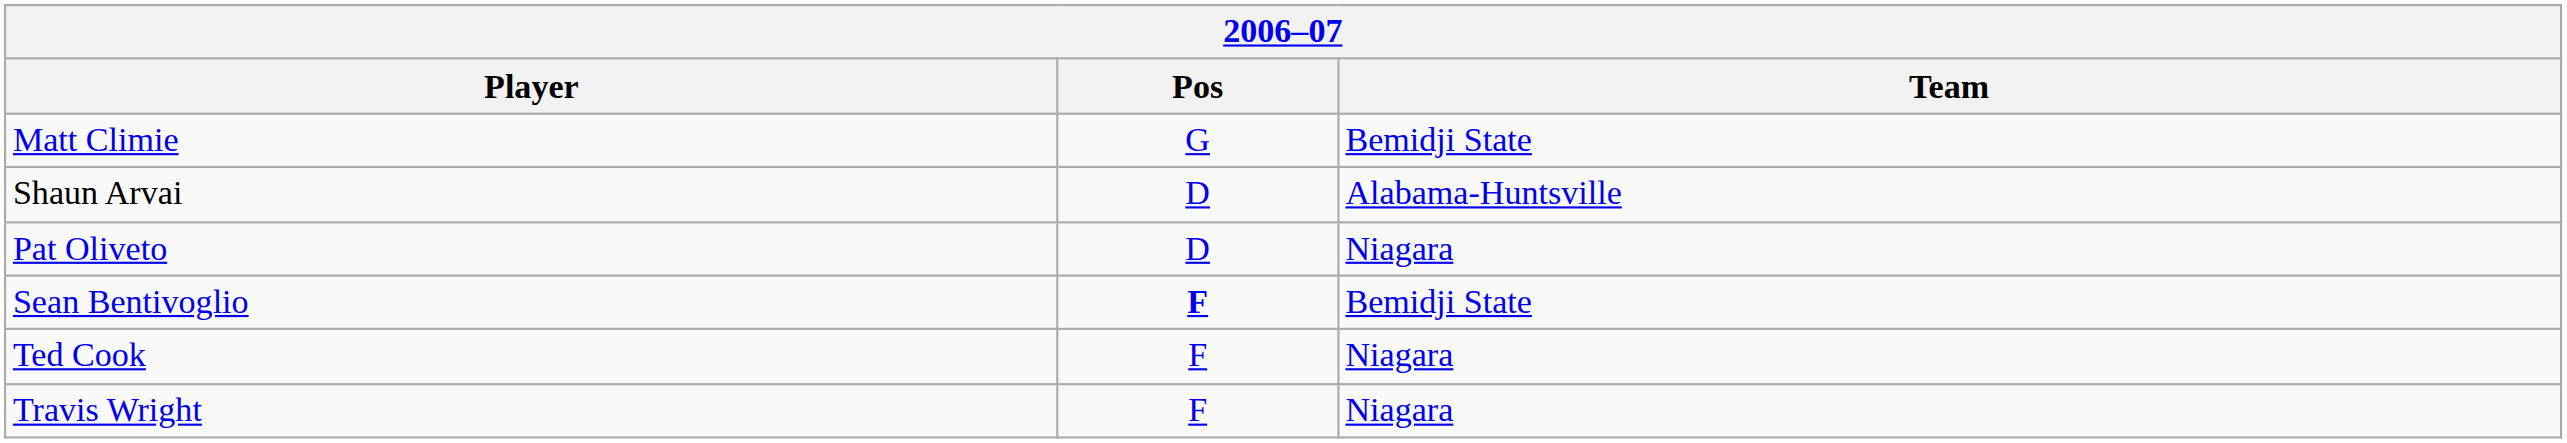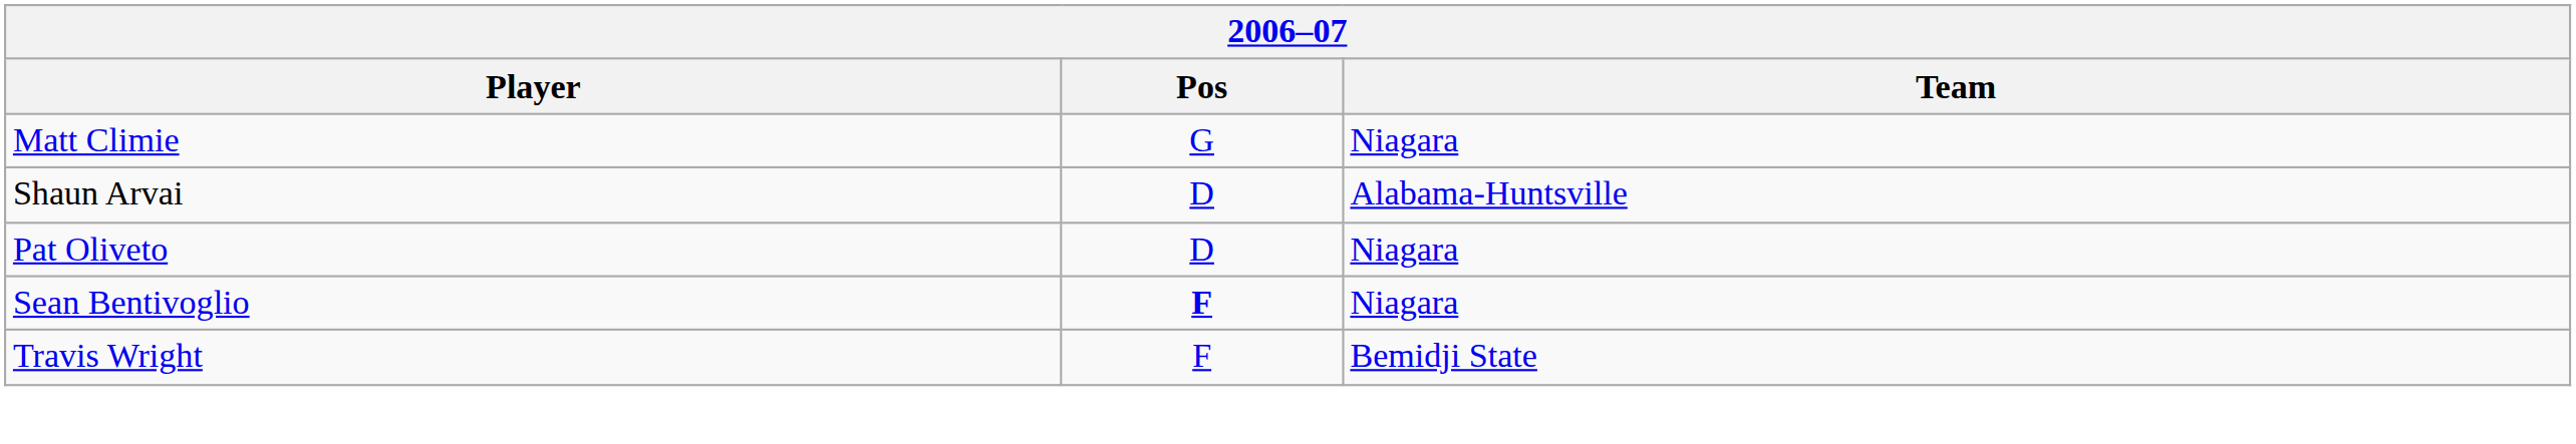Matt Climie | Team: Bemidji State -> Niagara
Sean Bentivoglio | Team: Bemidji State -> Niagara
- row: Ted Cook | F | Niagara
Travis Wright | Team: Niagara -> Bemidji State
